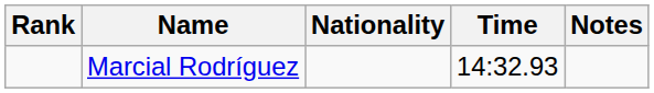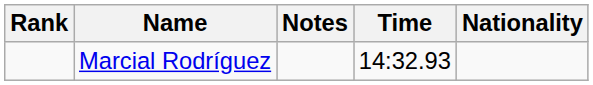columns swapped: Nationality <-> Notes
